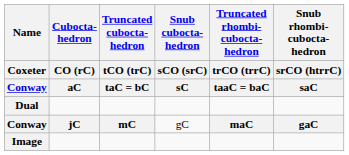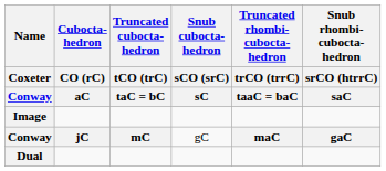rows swapped: Image <-> Dual
